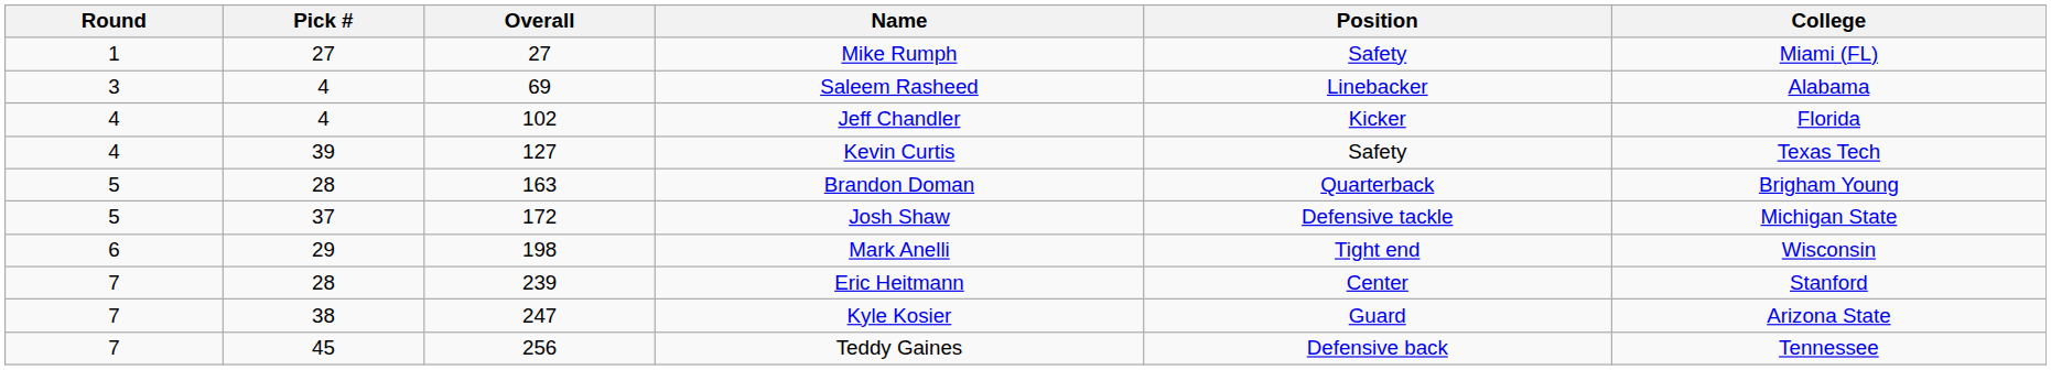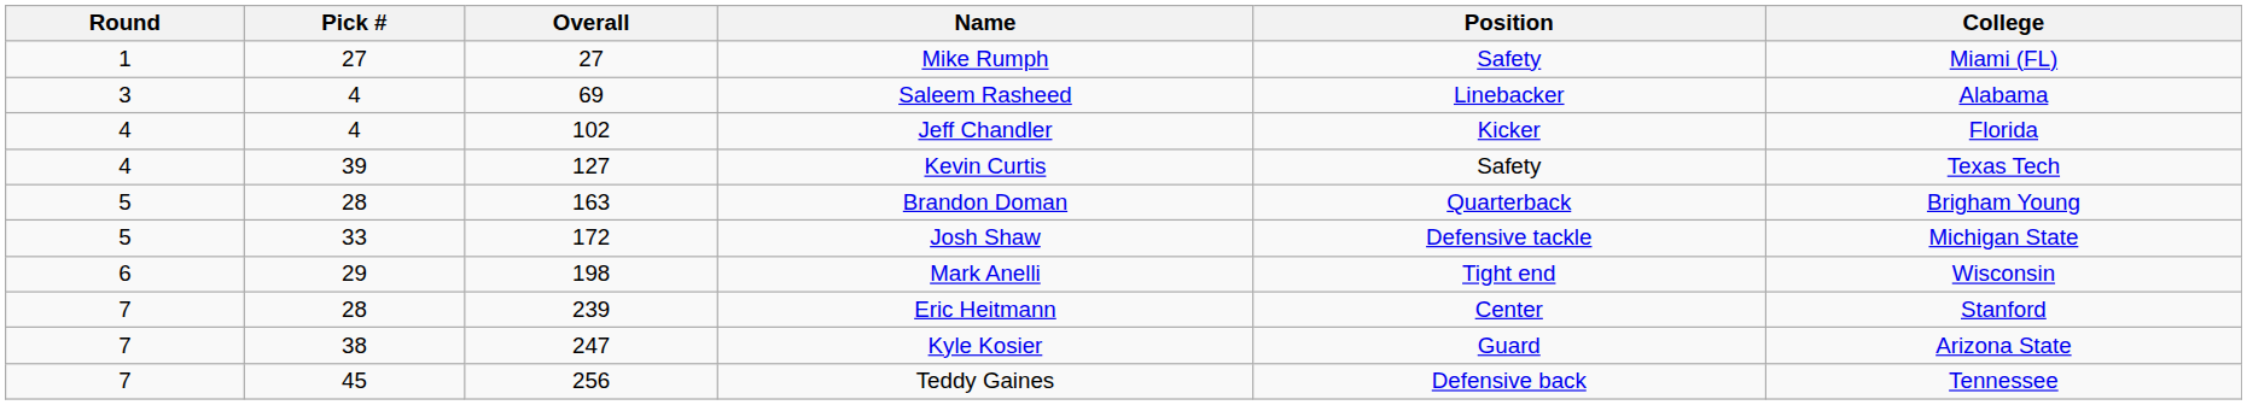Josh Shaw | Pick #: 37 -> 33
